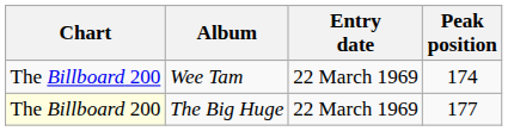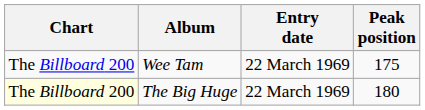Wee Tam | Peak position: 174 -> 175
The Big Huge | Peak position: 177 -> 180
